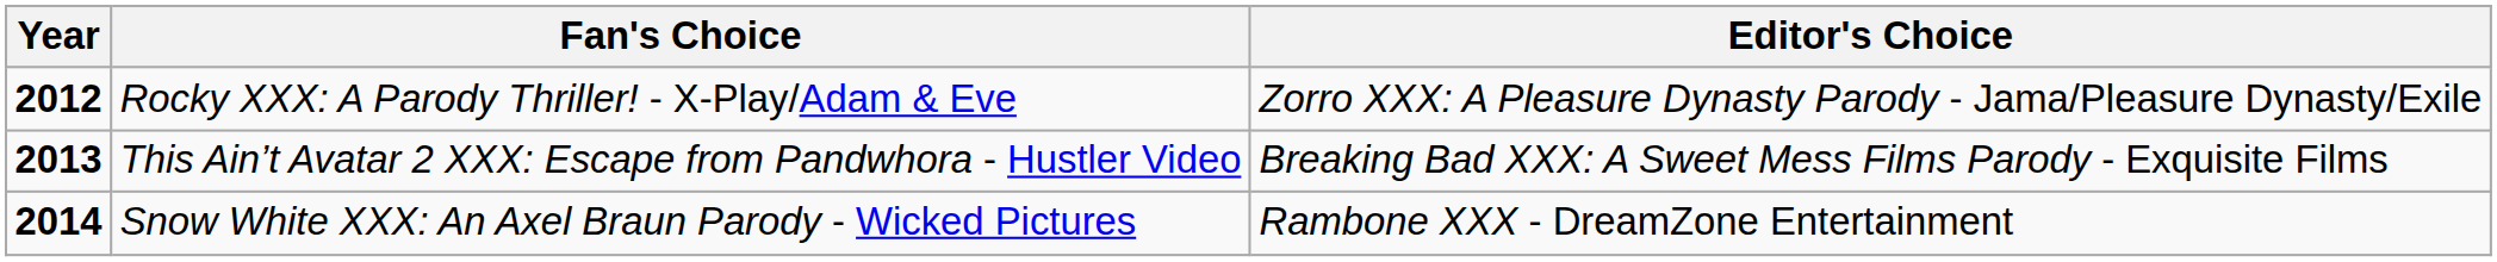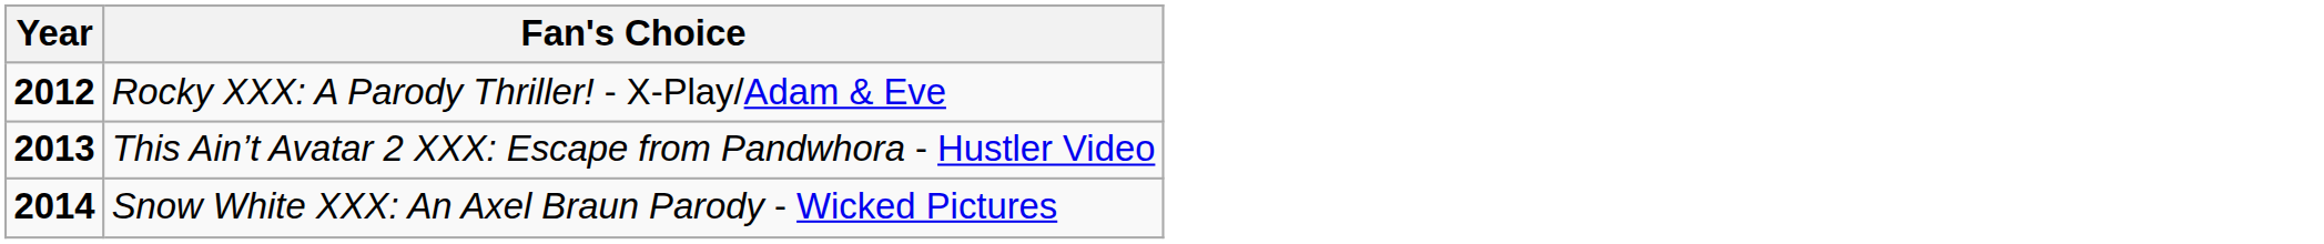- column: Editor's Choice | Zorro XXX: A Pleasure Dynasty Parody - Jama/Pleasure Dynasty/Exile | Breaking Bad XXX: A Sweet Mess Films Parody - Exquisite Films | Rambone XXX - DreamZone Entertainment
